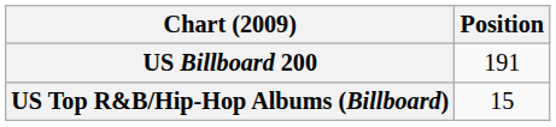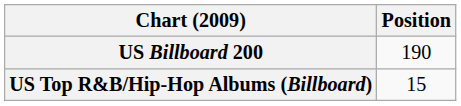US Billboard 200 | Position: 191 -> 190
